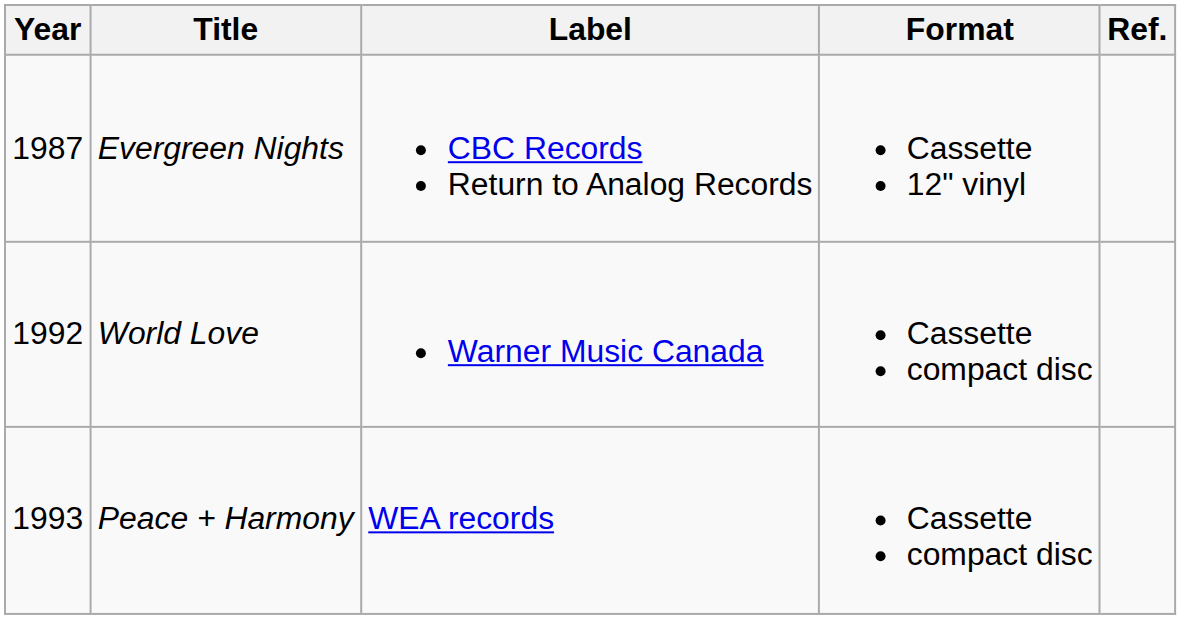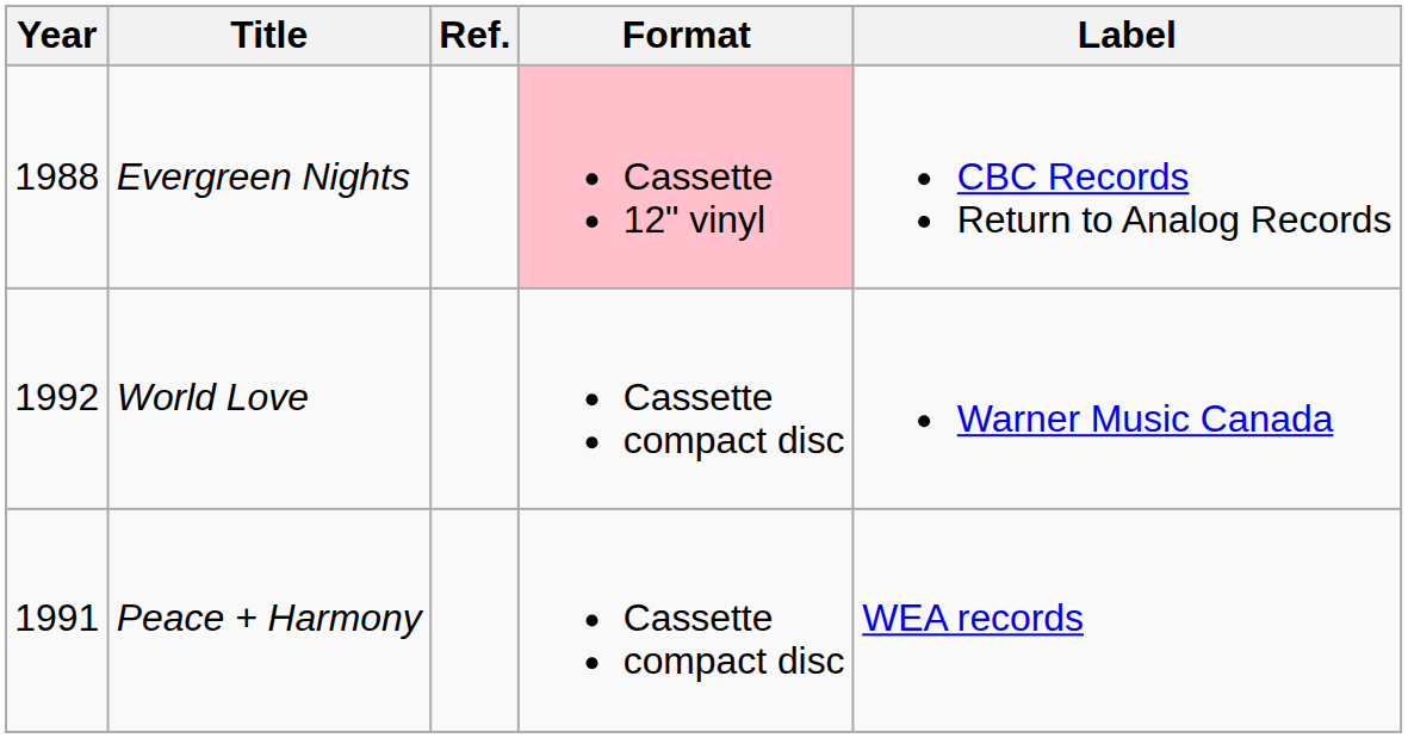columns swapped: Label <-> Ref.
Evergreen Nights | Year: 1987 -> 1988
Evergreen Nights | Format: no background -> pink background
Peace + Harmony | Year: 1993 -> 1991
